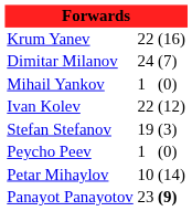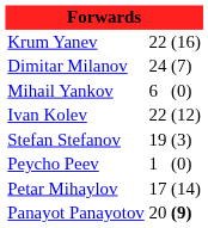Mihail Yankov | column 2: 1 -> 6
Petar Mihaylov | column 2: 10 -> 17
Panayot Panayotov | column 2: 23 -> 20
